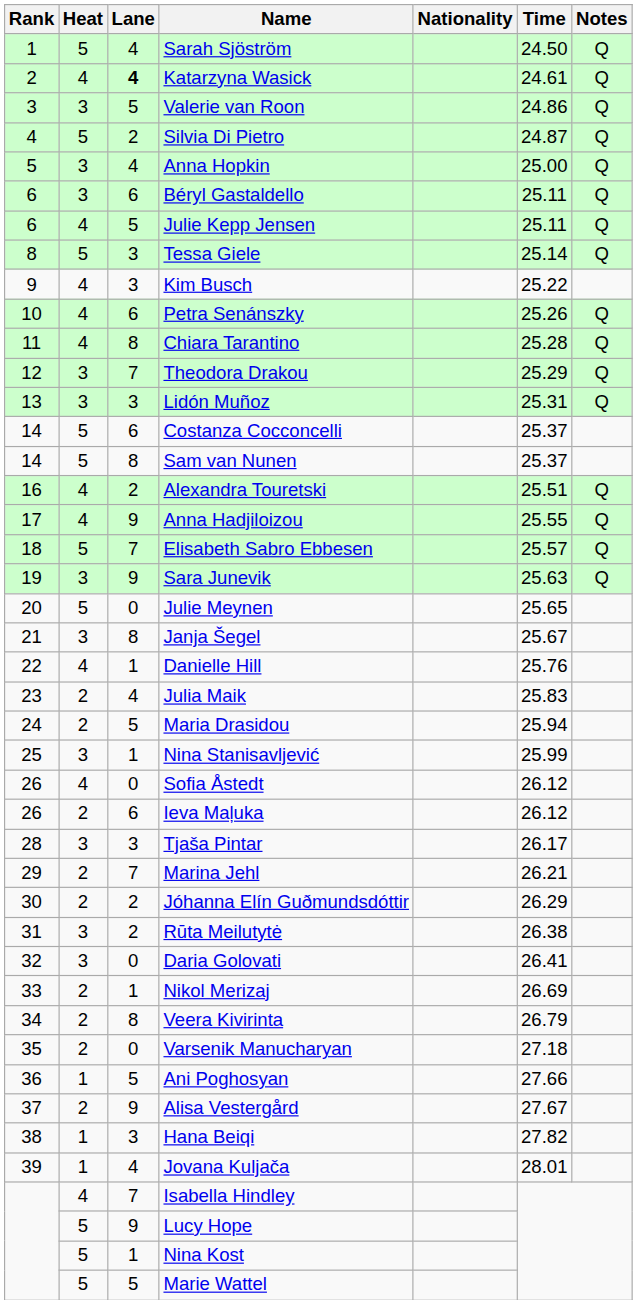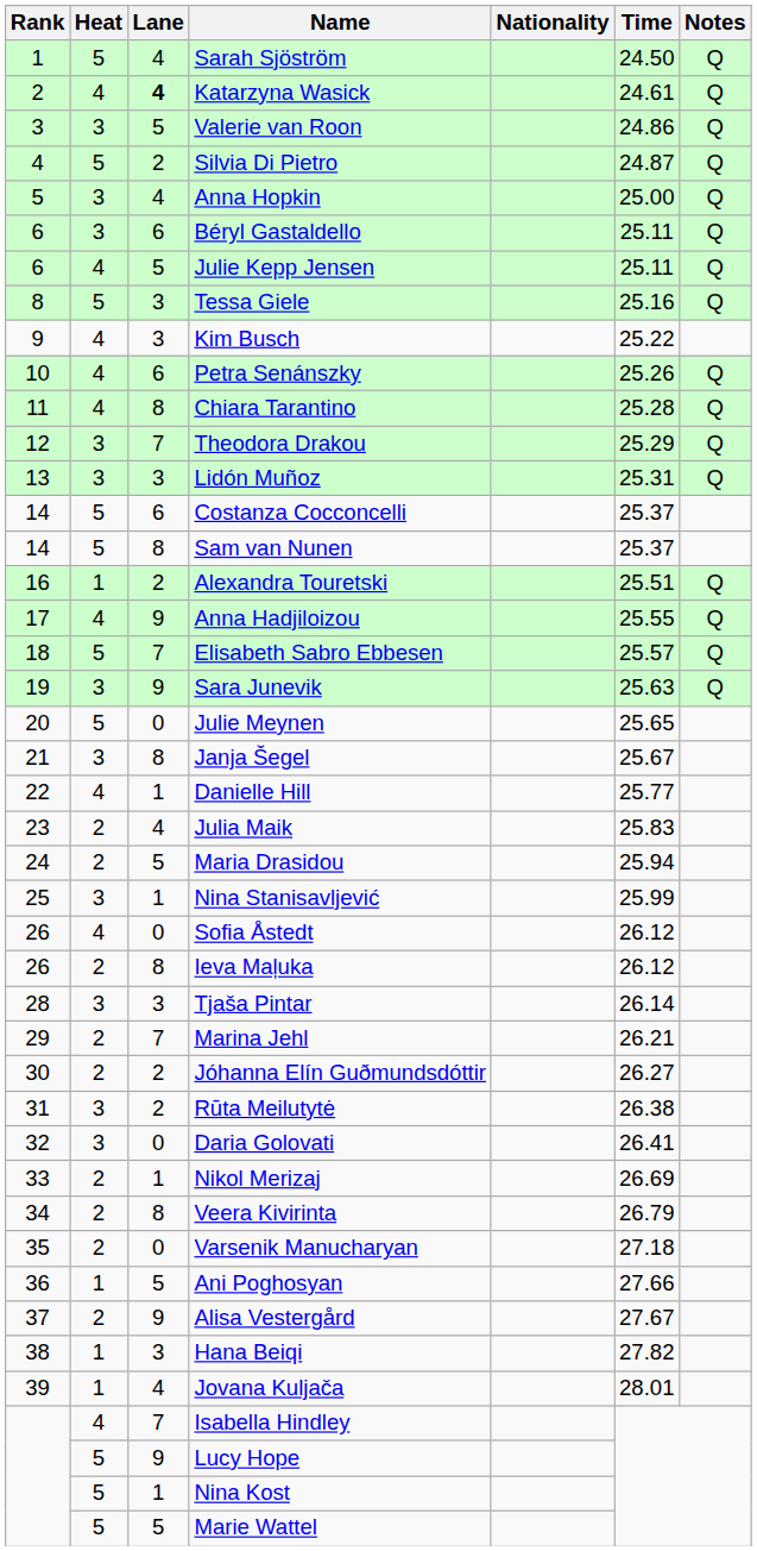Tessa Giele | Time: 25.14 -> 25.16
Alexandra Touretski | Heat: 4 -> 1
Danielle Hill | Time: 25.76 -> 25.77
Ieva Maļuka | Lane: 6 -> 8
Tjaša Pintar | Time: 26.17 -> 26.14
Jóhanna Elín Guðmundsdóttir | Time: 26.29 -> 26.27
